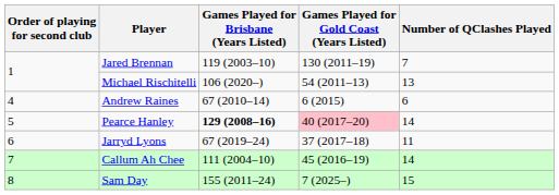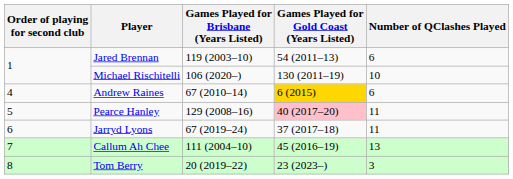Jared Brennan | Games Played for Gold Coast (Years Listed): 130 (2011–19) -> 54 (2011–13)
Jared Brennan | Number of QClashes Played: 7 -> 6
Michael Rischitelli | Games Played for Gold Coast (Years Listed): 54 (2011–13) -> 130 (2011–19)
Michael Rischitelli | Number of QClashes Played: 13 -> 10
Andrew Raines | Games Played for Gold Coast (Years Listed): no background -> gold background
Pearce Hanley | Games Played for Brisbane (Years Listed): bold -> normal
Pearce Hanley | Number of QClashes Played: 14 -> 11
Callum Ah Chee | Number of QClashes Played: 14 -> 13
+ row: 8 | Tom Berry | 20 (2019–22) | 23 (2023–) | 3
- row: 8 | Sam Day | 155 (2011–24) | 7 (2025–) | 15
